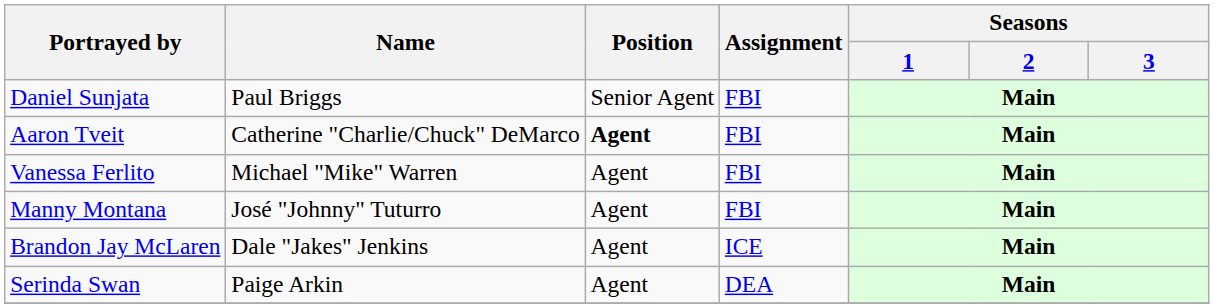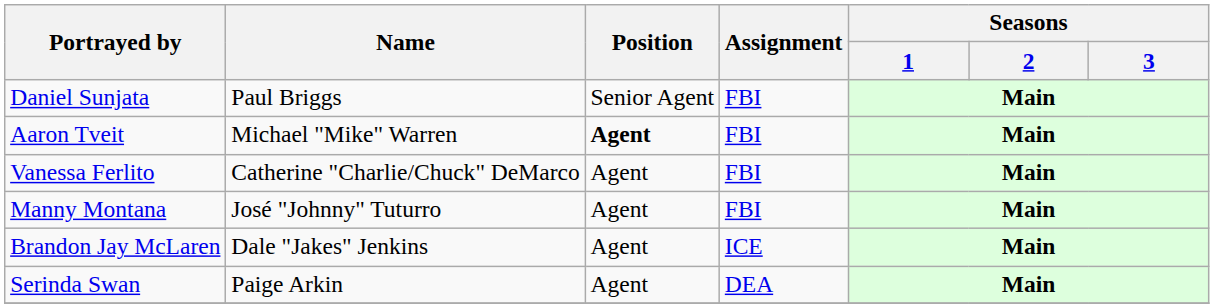Aaron Tveit | Name: Catherine "Charlie/Chuck" DeMarco -> Michael "Mike" Warren
Vanessa Ferlito | Name: Michael "Mike" Warren -> Catherine "Charlie/Chuck" DeMarco
